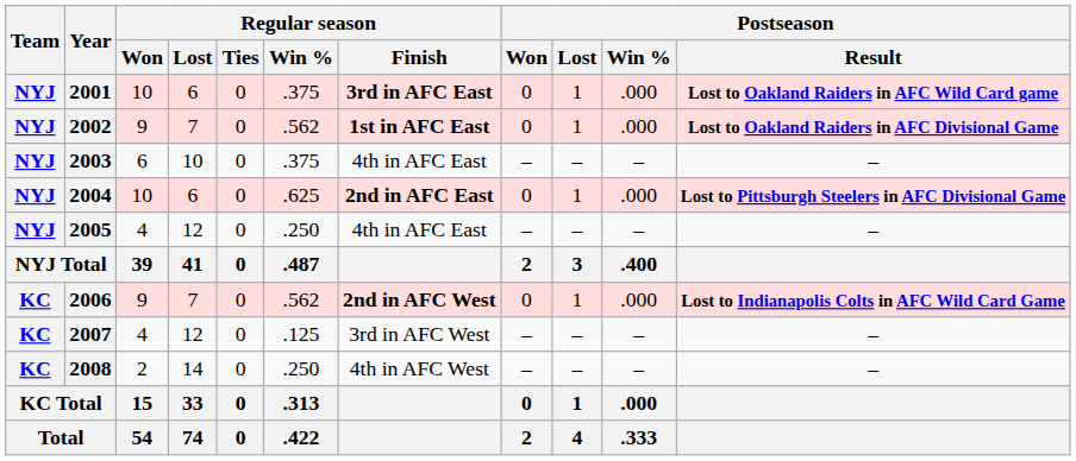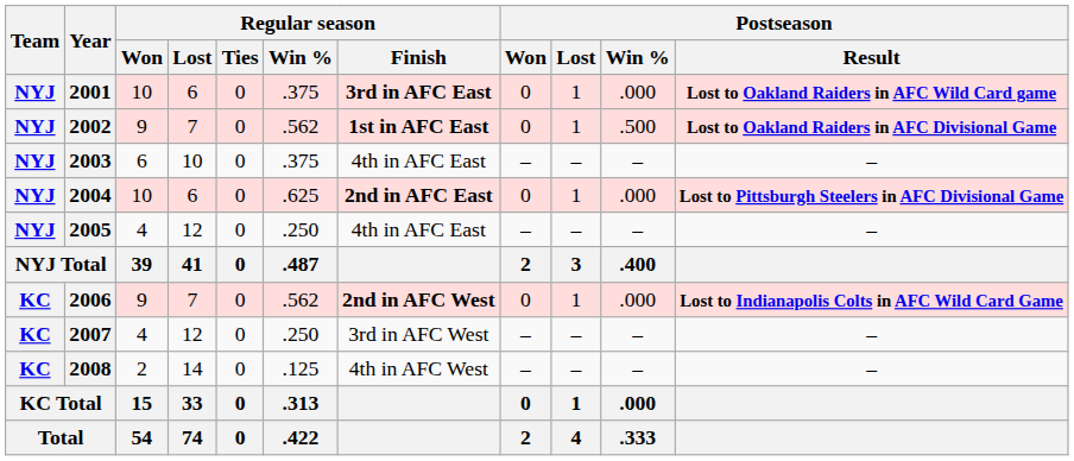2002 | Postseason / Win %: .000 -> .500
2007 | Regular season / Win %: .125 -> .250
2008 | Regular season / Win %: .250 -> .125
